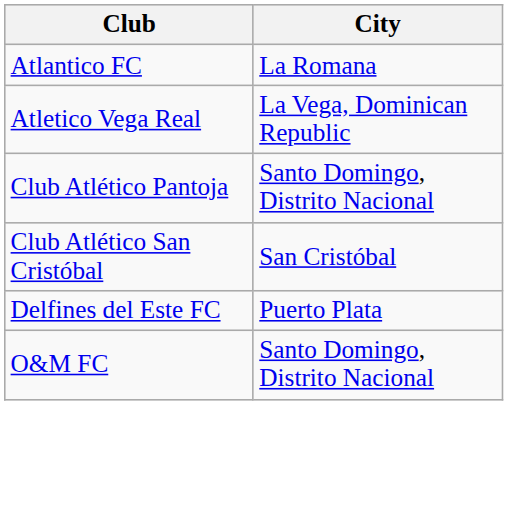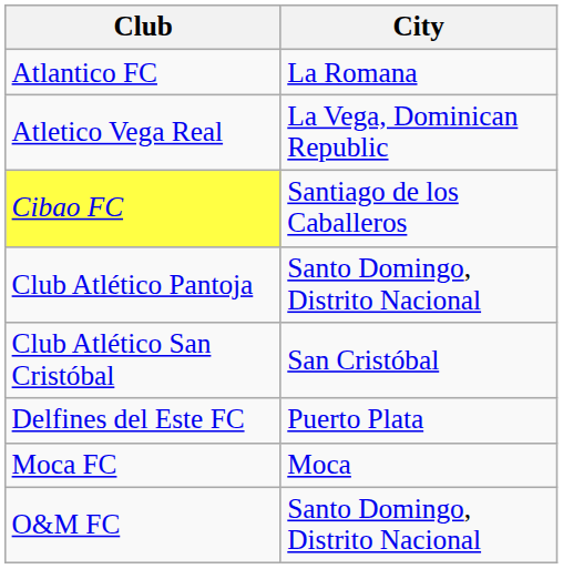+ row: Cibao FC | Santiago de los Caballeros
+ row: Moca FC | Moca
